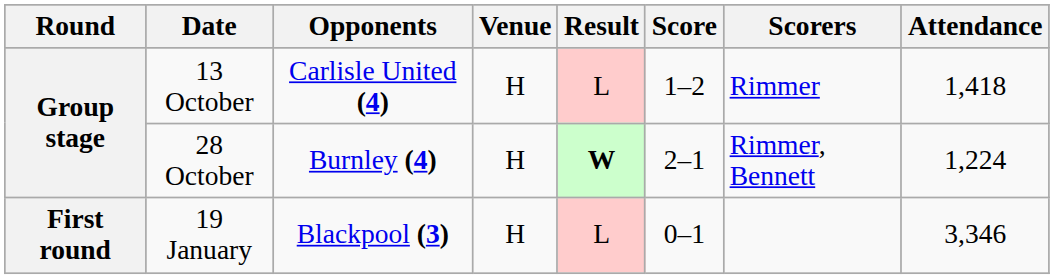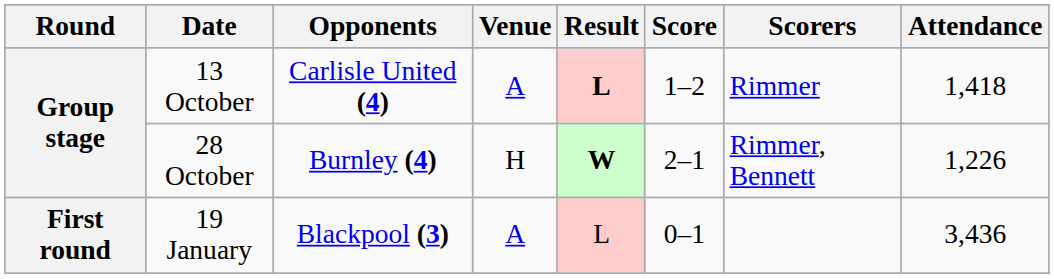13 October | Venue: H -> A
13 October | Result: normal -> bold
28 October | Attendance: 1,224 -> 1,226
19 January | Venue: H -> A
19 January | Attendance: 3,346 -> 3,436
